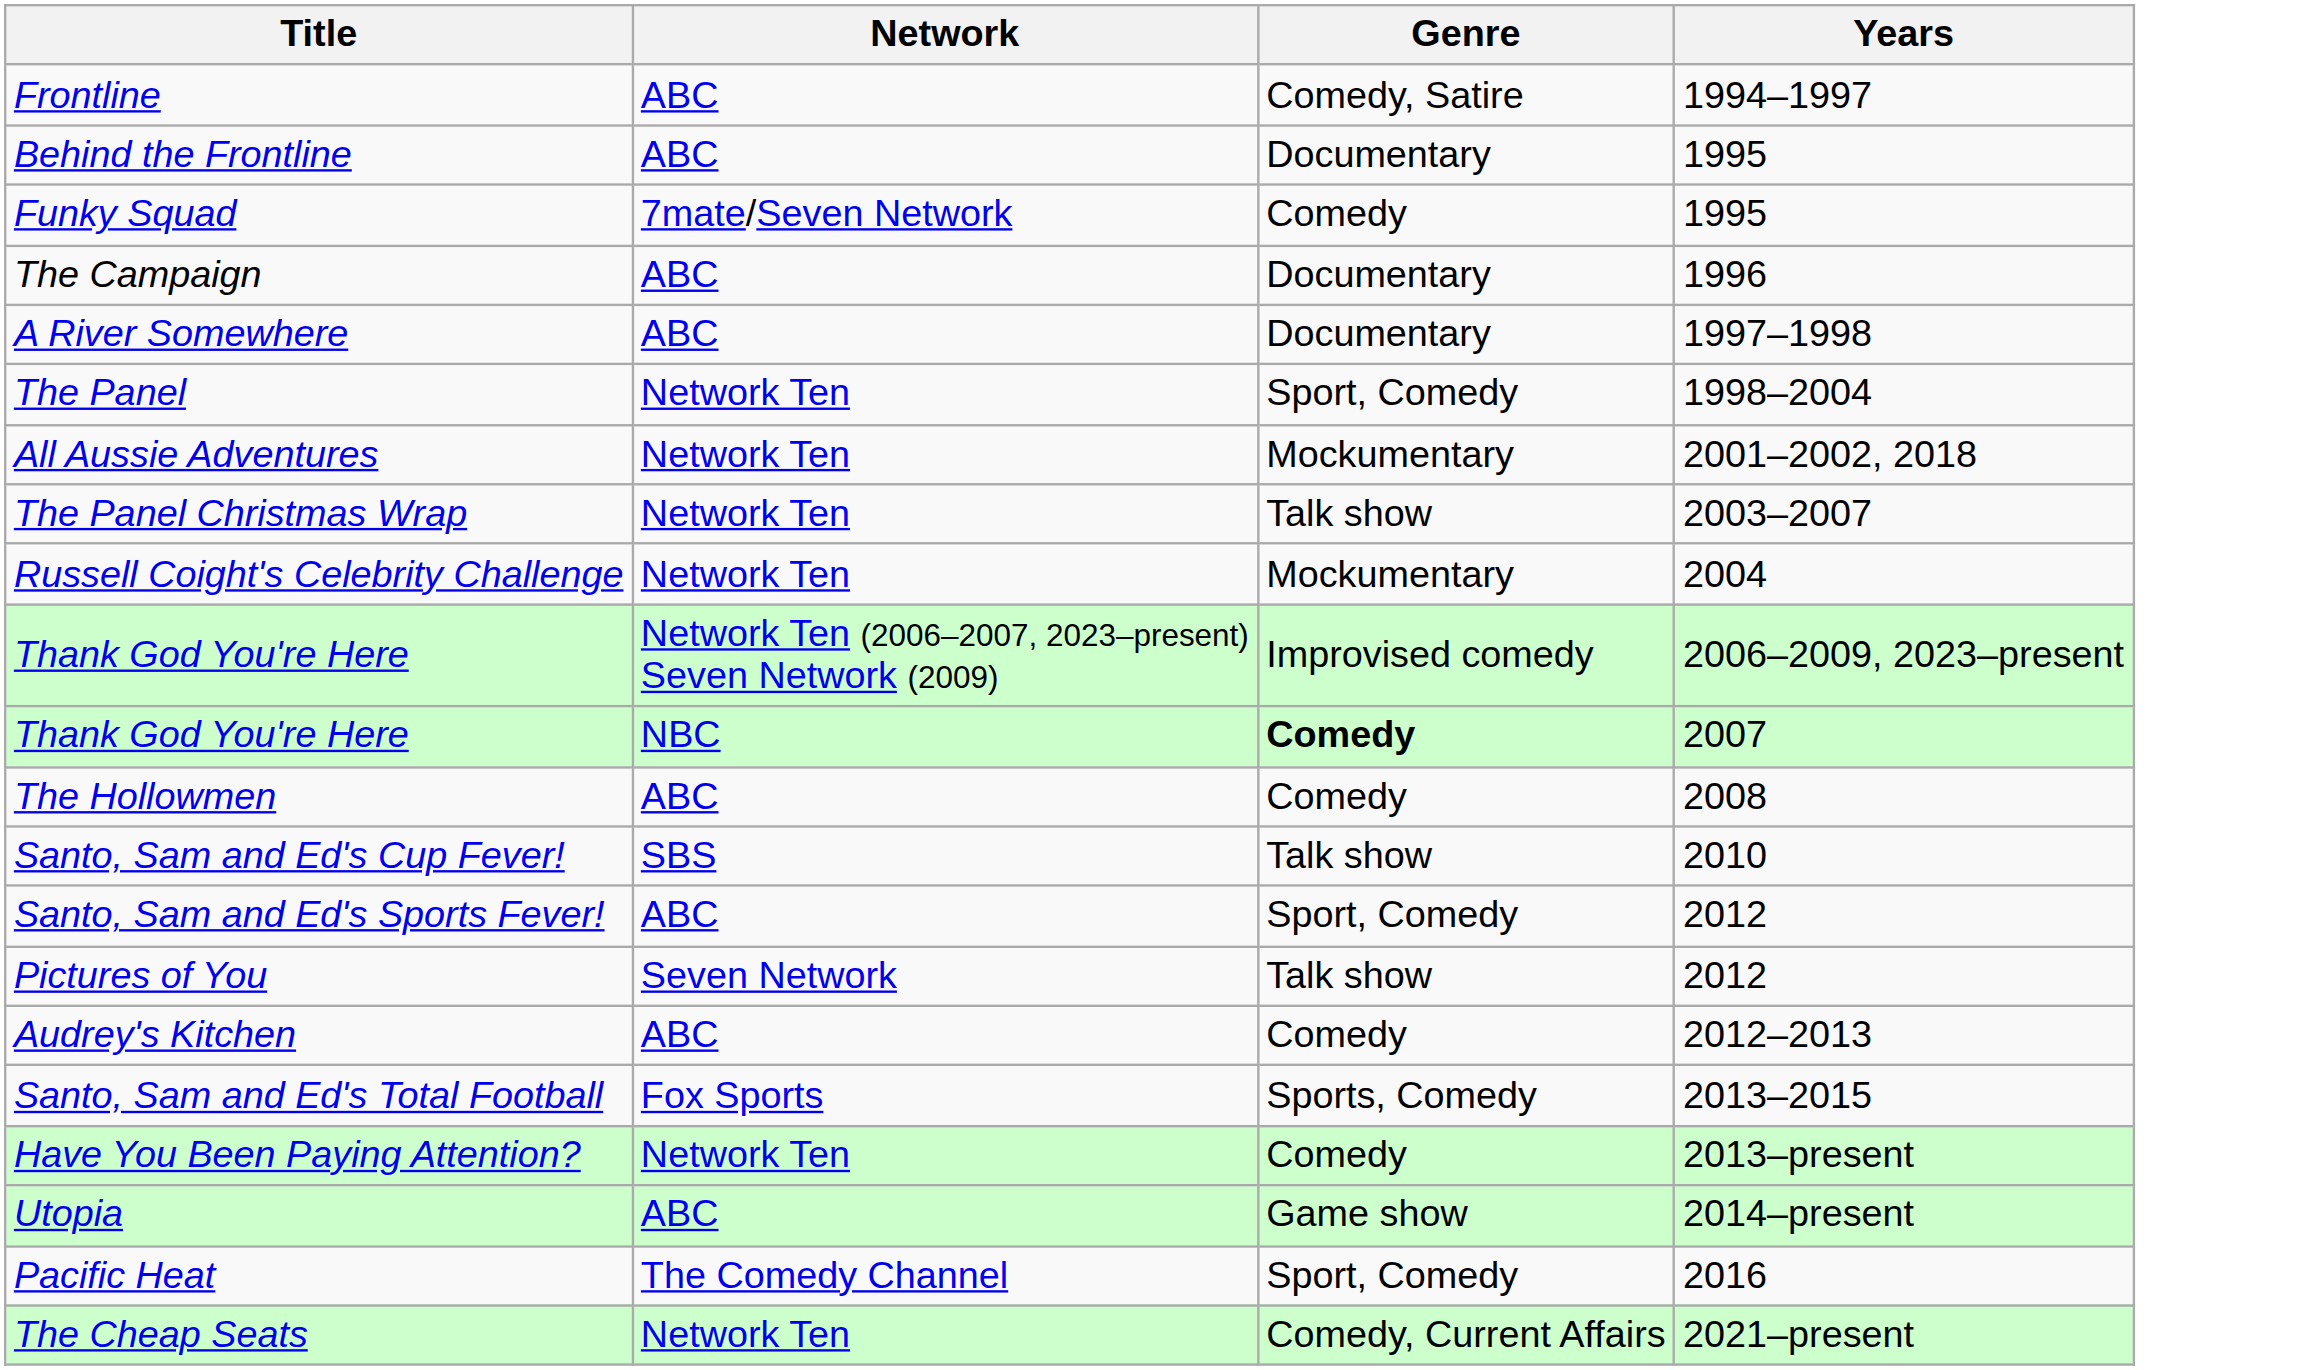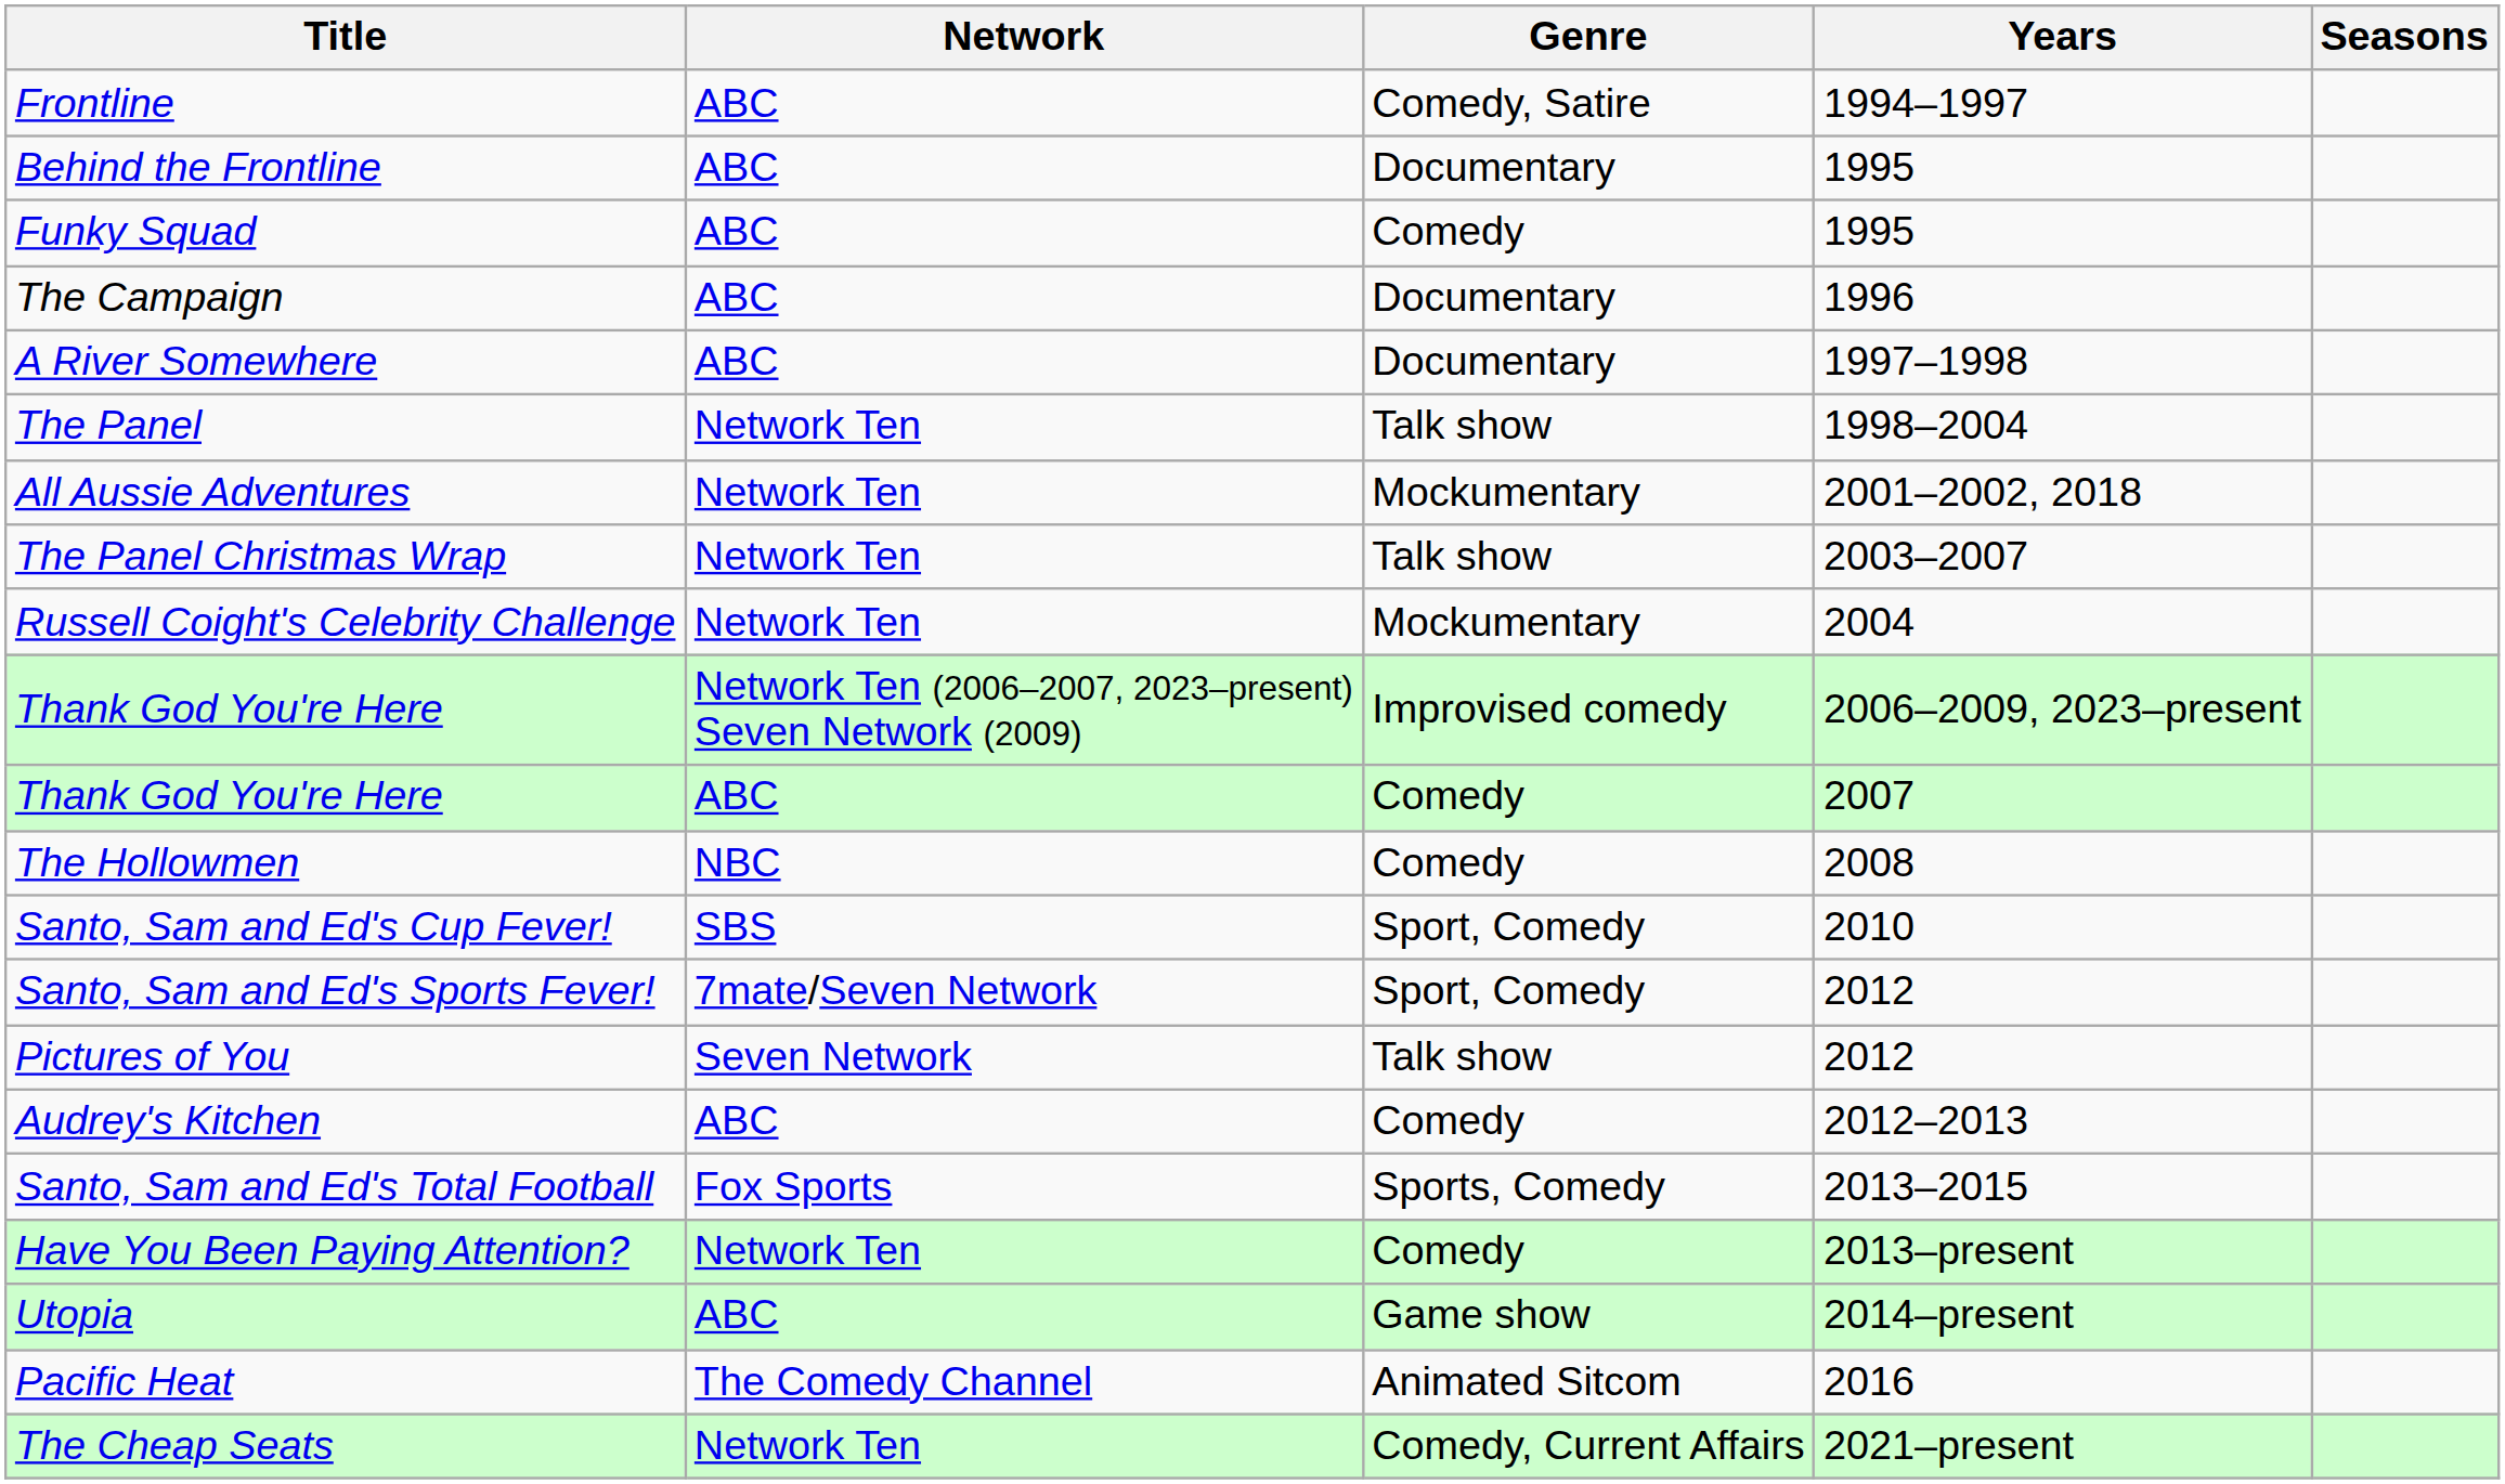+ column: Seasons
Funky Squad | Network: 7mate/Seven Network -> ABC
The Panel | Genre: Sport, Comedy -> Talk show
Thank God You're Here / 2007 | Network: NBC -> ABC
Thank God You're Here / 2007 | Genre: bold -> normal
The Hollowmen | Network: ABC -> NBC
Santo, Sam and Ed's Cup Fever! | Genre: Talk show -> Sport, Comedy
Santo, Sam and Ed's Sports Fever! | Network: ABC -> 7mate/Seven Network
Pacific Heat | Genre: Sport, Comedy -> Animated Sitcom
